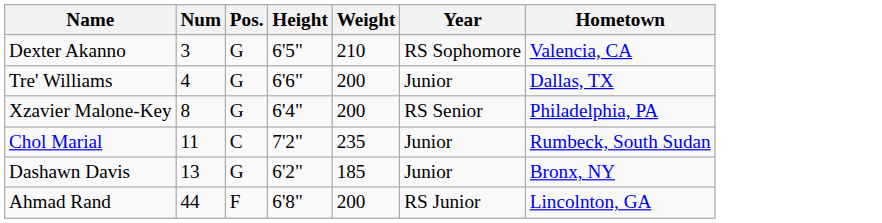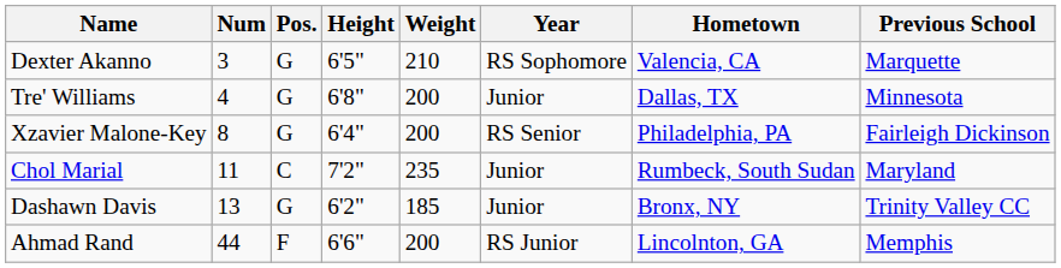+ column: Previous School | Marquette | Minnesota | Fairleigh Dickinson | Maryland | Trinity Valley CC | Memphis
Tre' Williams | Height: 6'6" -> 6'8"
Ahmad Rand | Height: 6'8" -> 6'6"
